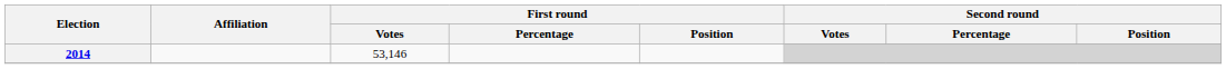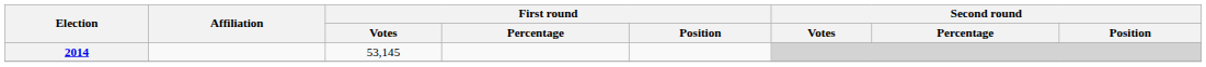2014 | First round / Votes: 53,146 -> 53,145
